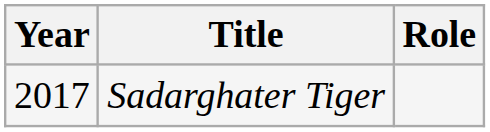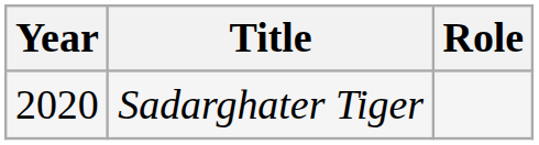Sadarghater Tiger | Year: 2017 -> 2020
